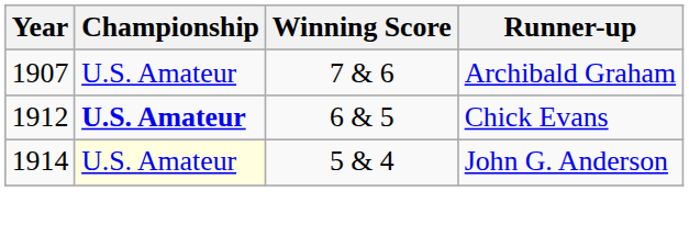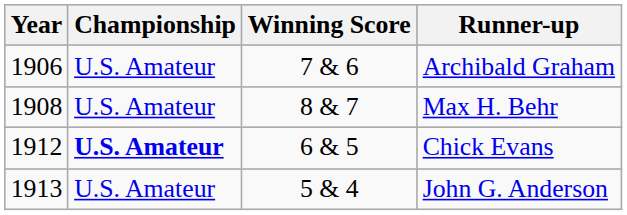Archibald Graham | Year: 1907 -> 1906
+ row: 1908 | U.S. Amateur | 8 & 7 | Max H. Behr
John G. Anderson | Year: 1914 -> 1913
John G. Anderson | Championship: lightyellow background -> no background
